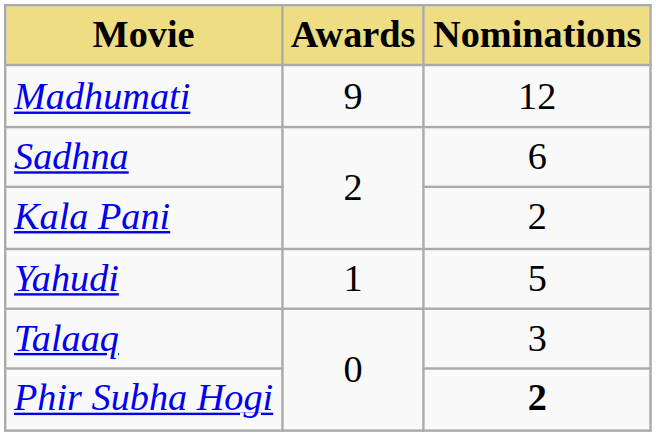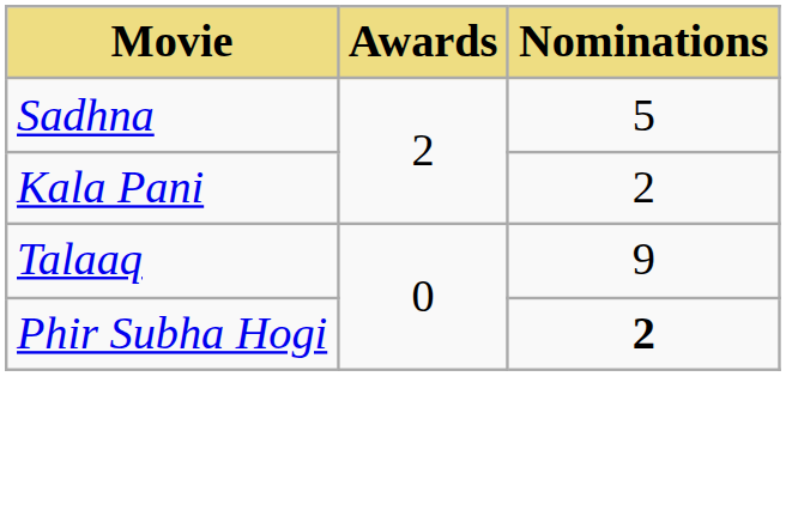- row: Madhumati | 9 | 12
Sadhna | Nominations: 6 -> 5
- row: Yahudi | 1 | 5
Talaaq | Nominations: 3 -> 9
